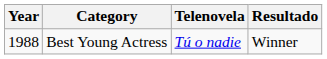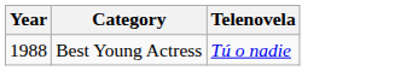- column: Resultado | Winner
